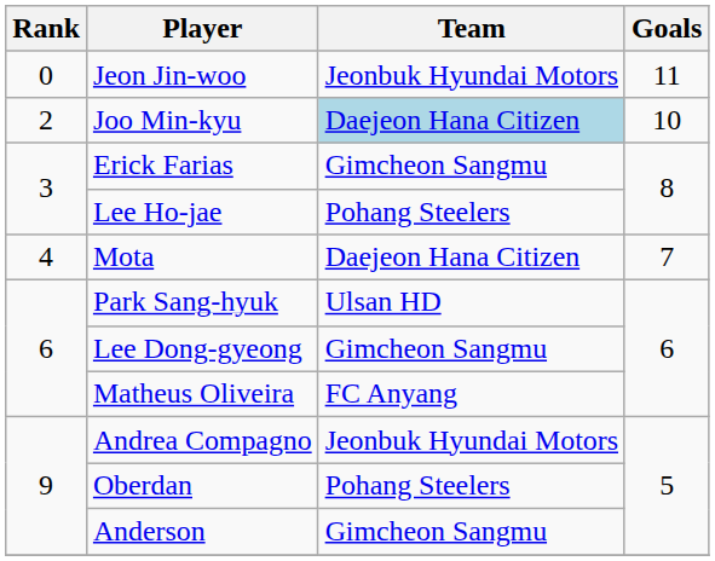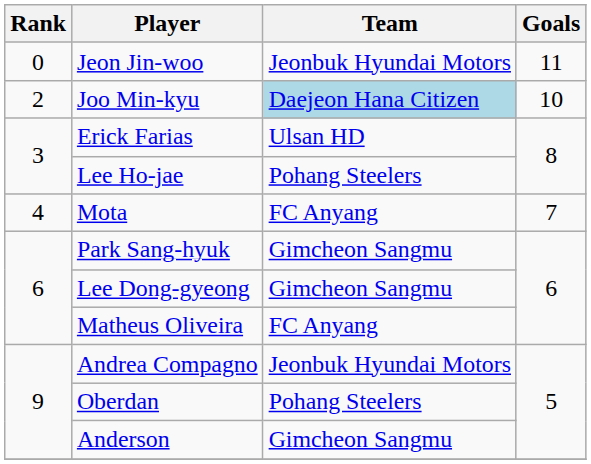Erick Farias | Team: Gimcheon Sangmu -> Ulsan HD
Mota | Team: Daejeon Hana Citizen -> FC Anyang
Park Sang-hyuk | Team: Ulsan HD -> Gimcheon Sangmu
